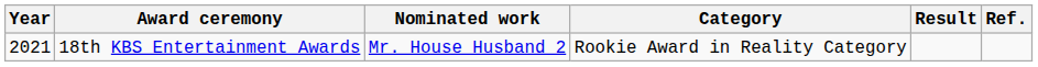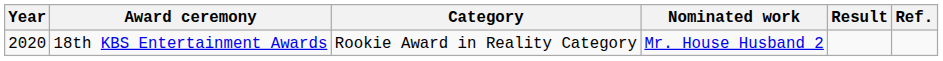columns swapped: Category <-> Nominated work
18th KBS Entertainment Awards | Year: 2021 -> 2020
